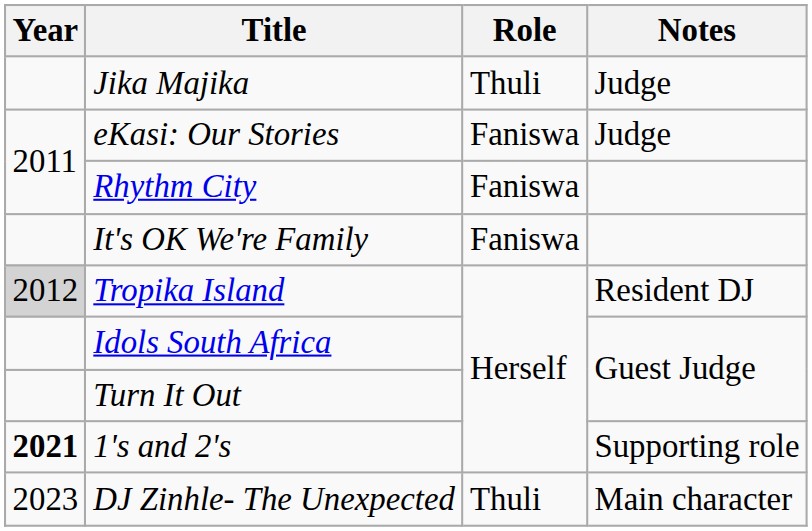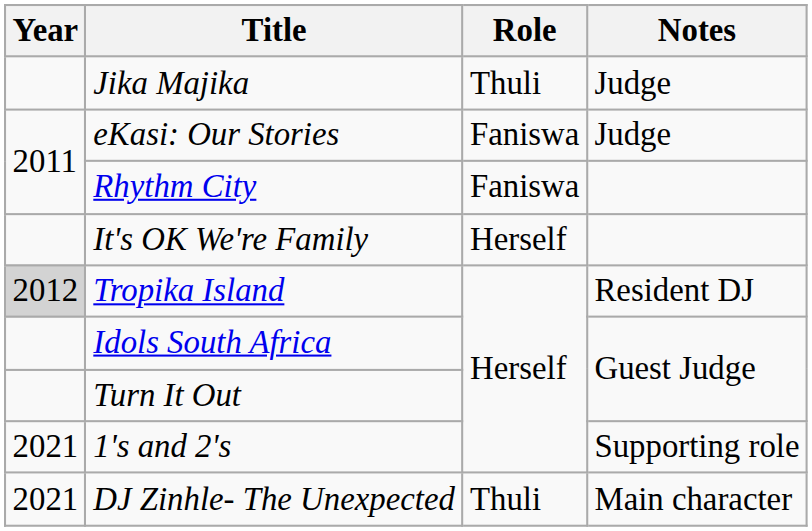It's OK We're Family | Role: Faniswa -> Herself
1's and 2's | Year: bold -> normal
DJ Zinhle- The Unexpected | Year: 2023 -> 2021
